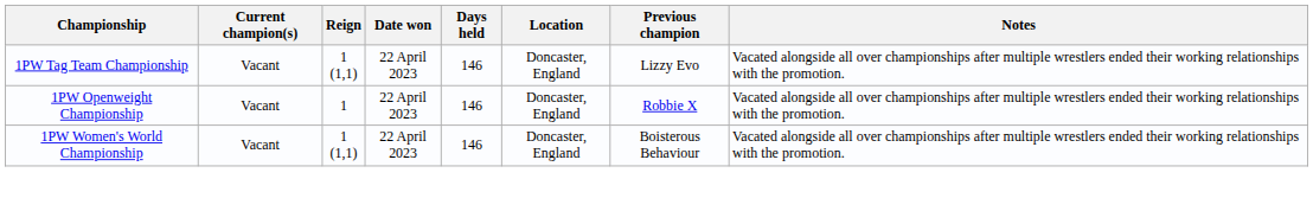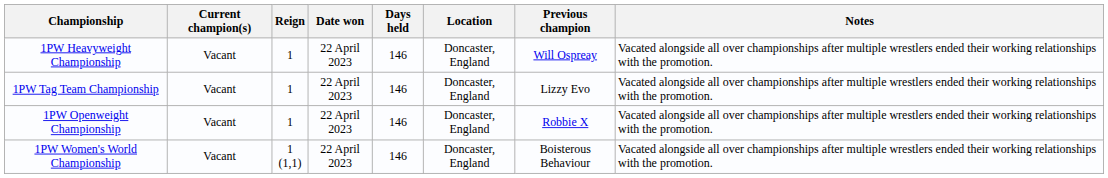+ row: 1PW Heavyweight Championship | Vacant | 1 | 22 April 2023 | 146 | Doncaster, England | Will Ospreay | Vacated alongside all over championships after multiple wrestlers ended their working relationships with the promotion.
1PW Tag Team Championship | Reign: 1 (1,1) -> 1
